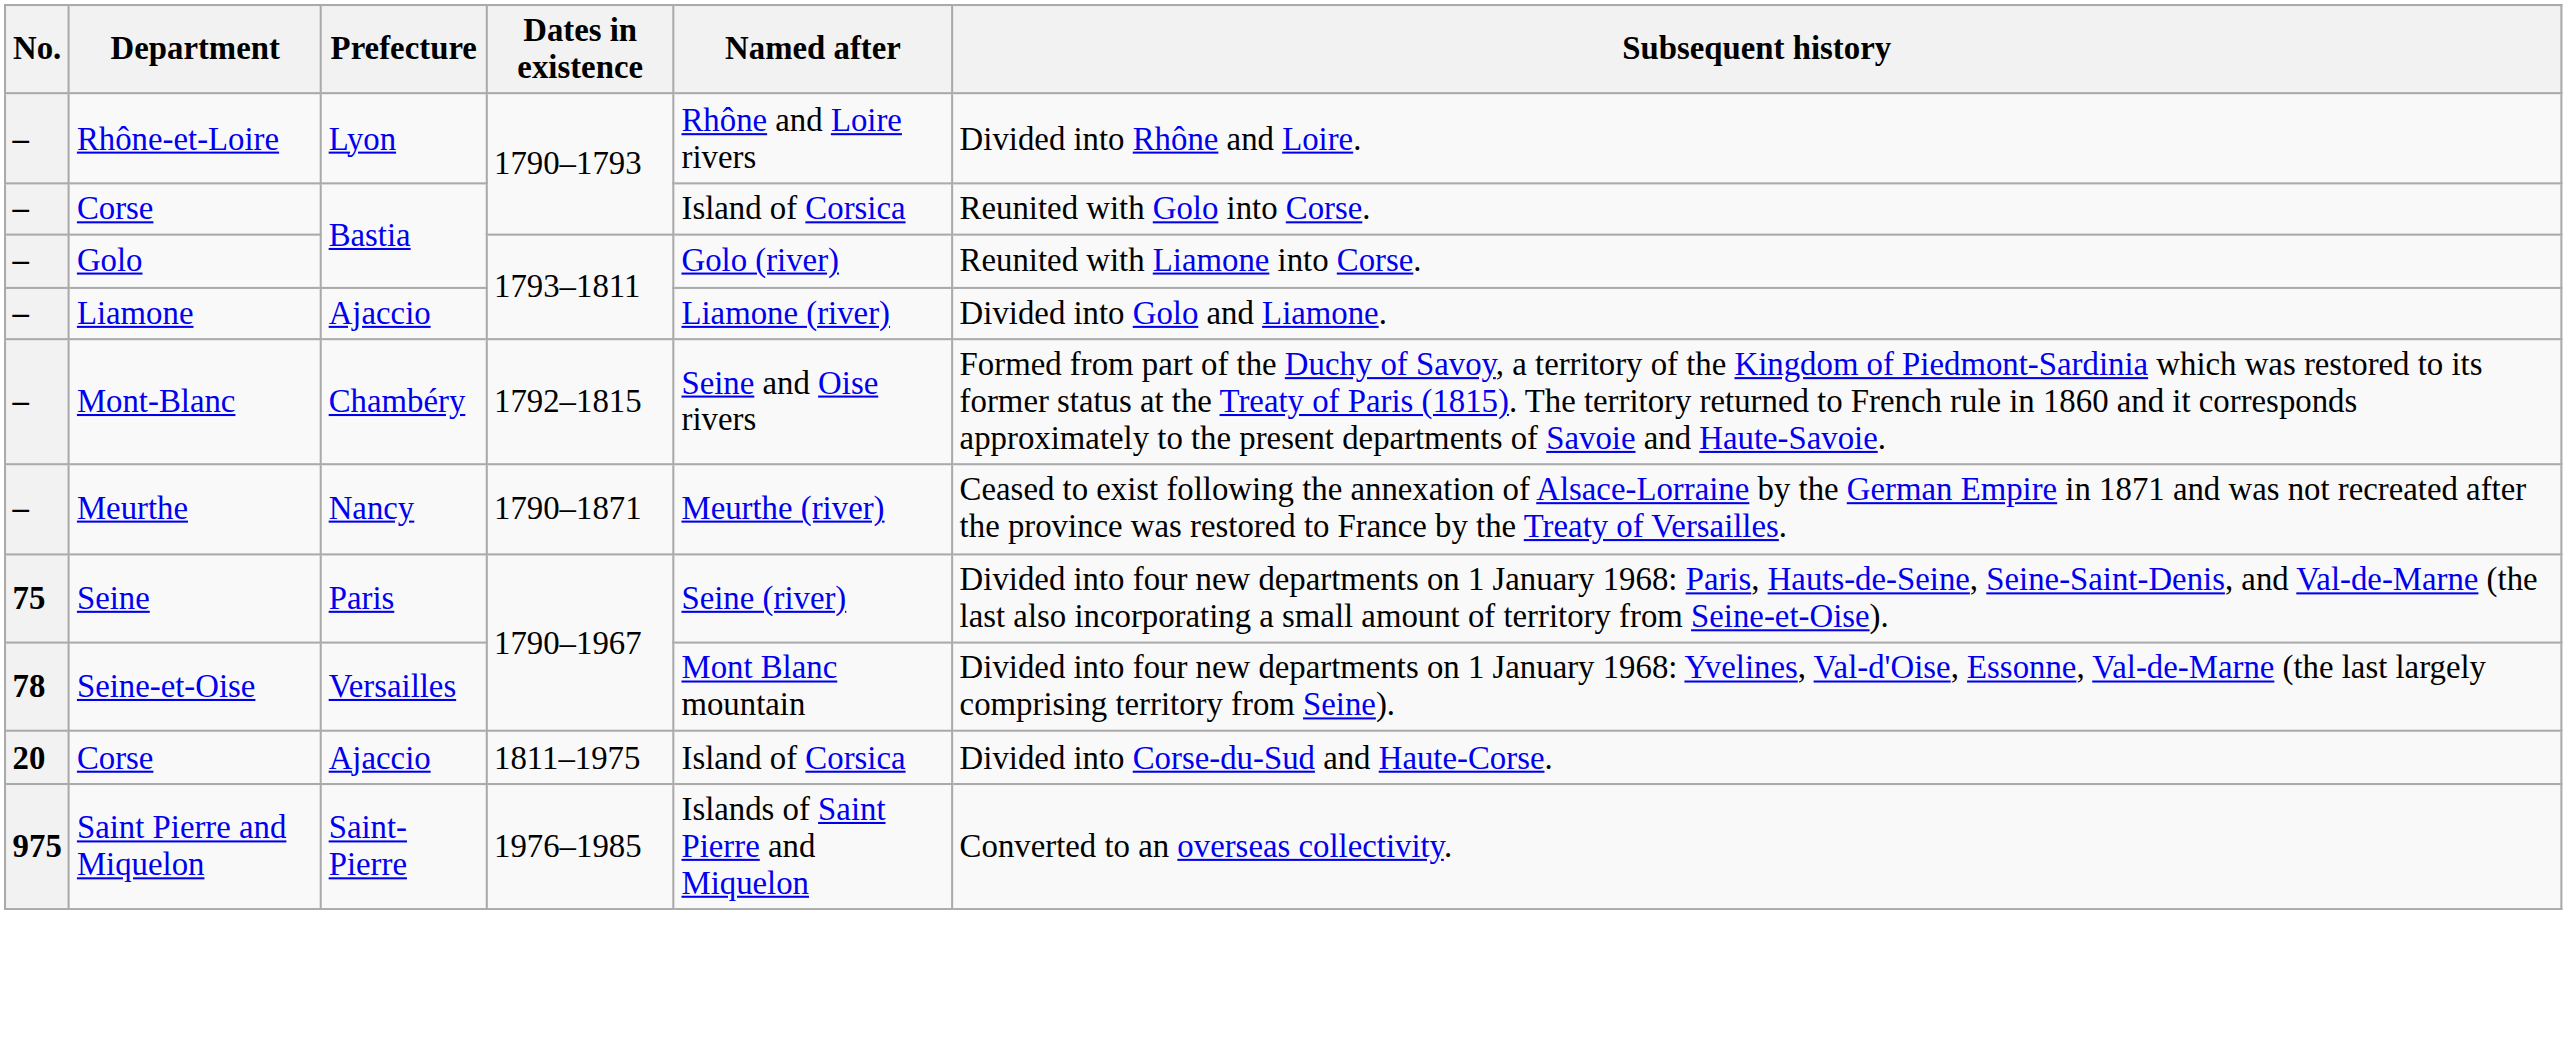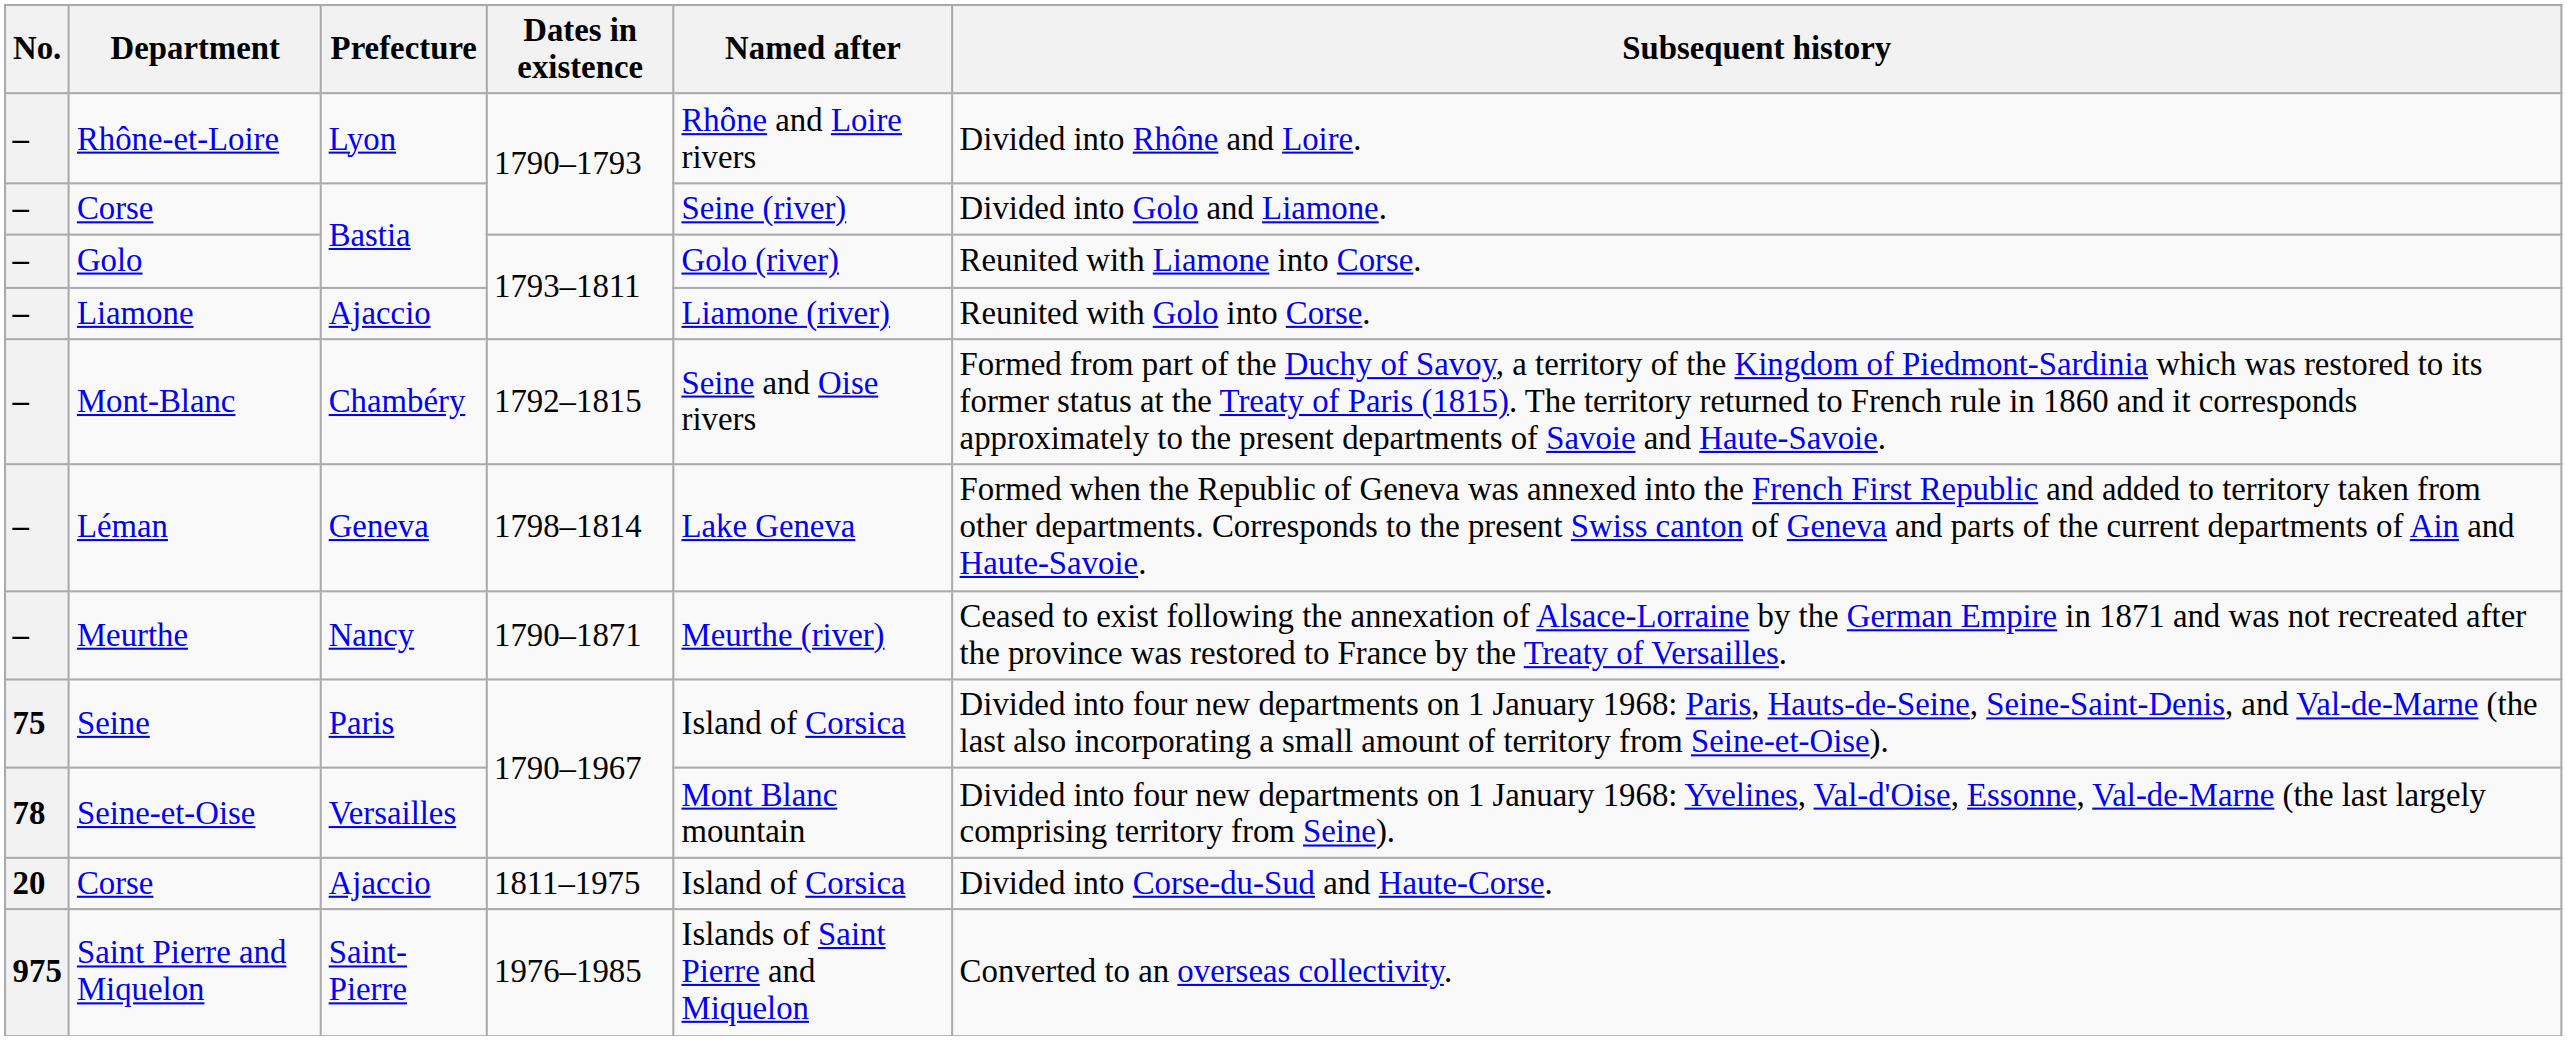Corse / Bastia | Named after: Island of Corsica -> Seine (river)
Corse / Bastia | Subsequent history: Reunited with Golo into Corse. -> Divided into Golo and Liamone.
Liamone | Subsequent history: Divided into Golo and Liamone. -> Reunited with Golo into Corse.
+ row: – | Léman | Geneva | 1798–1814 | Lake Geneva | Formed when the Republic of Geneva was annexed into the French First Republic and added to territory taken from other departments. Corresponds to the present Swiss canton of Geneva and parts of the current departments of Ain and Haute-Savoie.
Seine | Named after: Seine (river) -> Island of Corsica
